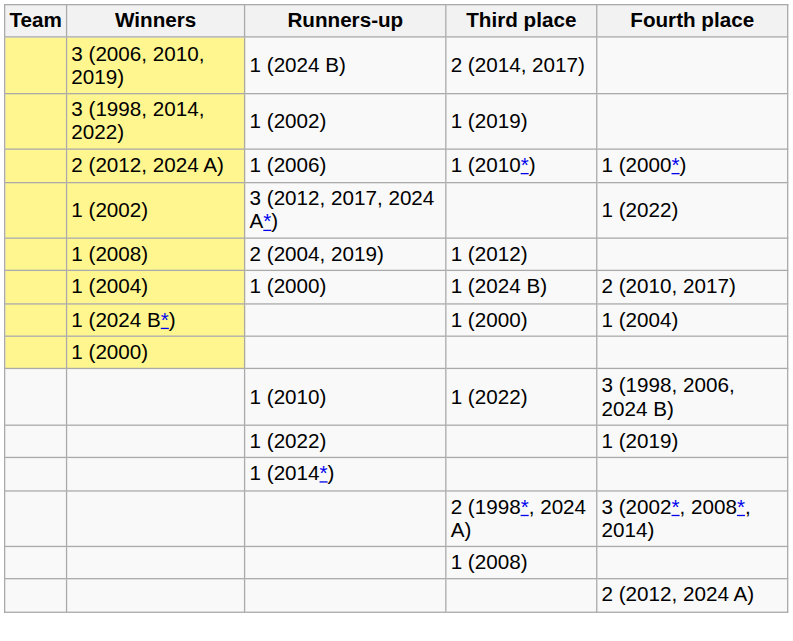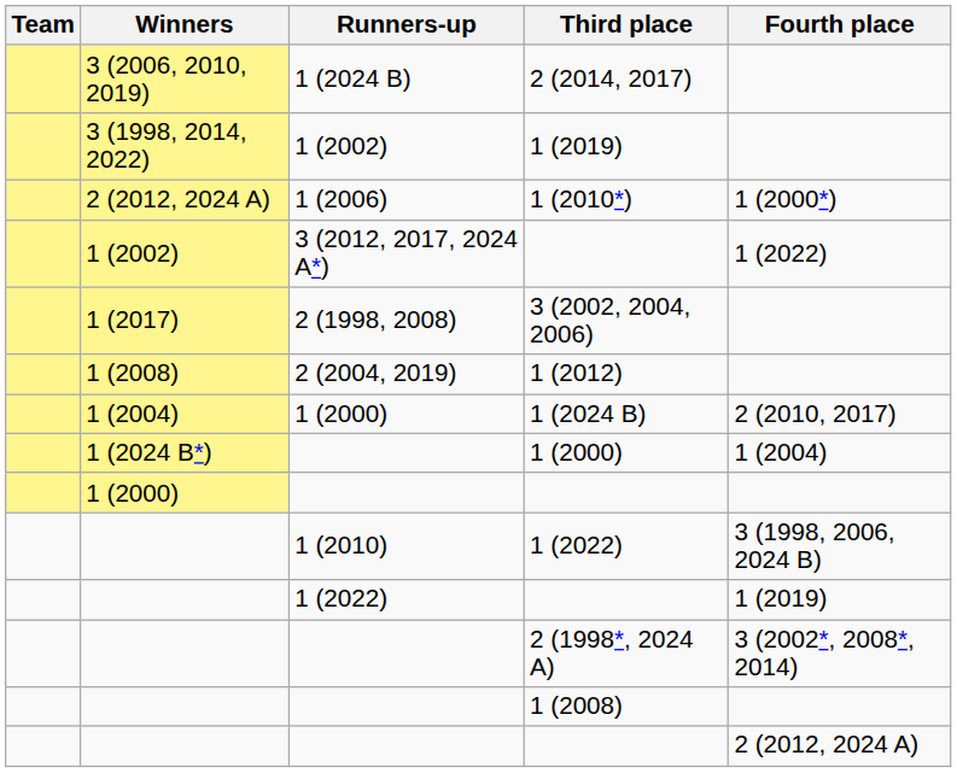+ row: 1 (2017) | 2 (1998, 2008) | 3 (2002, 2004, 2006)
- row: 1 (2014*)
